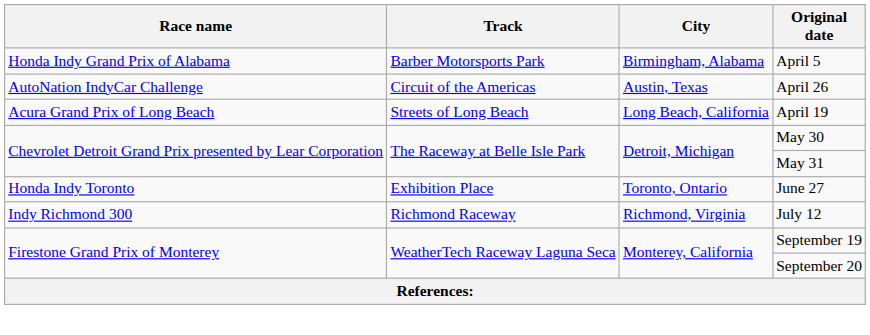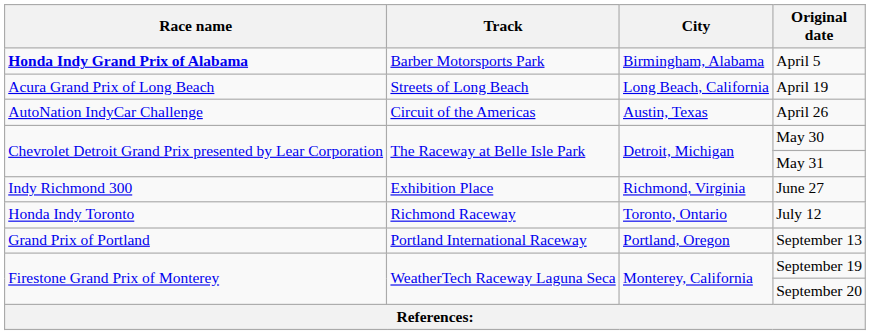April 5 | Race name: normal -> bold
rows swapped: April 19 <-> April 26
June 27 | Race name: Honda Indy Toronto -> Indy Richmond 300
June 27 | City: Toronto, Ontario -> Richmond, Virginia
July 12 | Race name: Indy Richmond 300 -> Honda Indy Toronto
July 12 | City: Richmond, Virginia -> Toronto, Ontario
+ row: Grand Prix of Portland | Portland International Raceway | Portland, Oregon | September 13
